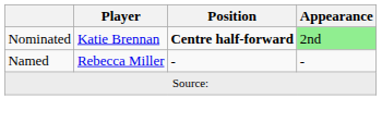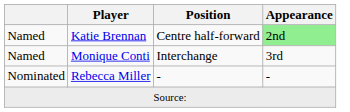Katie Brennan | column 1: Nominated -> Named
Katie Brennan | Position: bold -> normal
+ row: Named | Monique Conti | Interchange | 3rd
Rebecca Miller | column 1: Named -> Nominated
